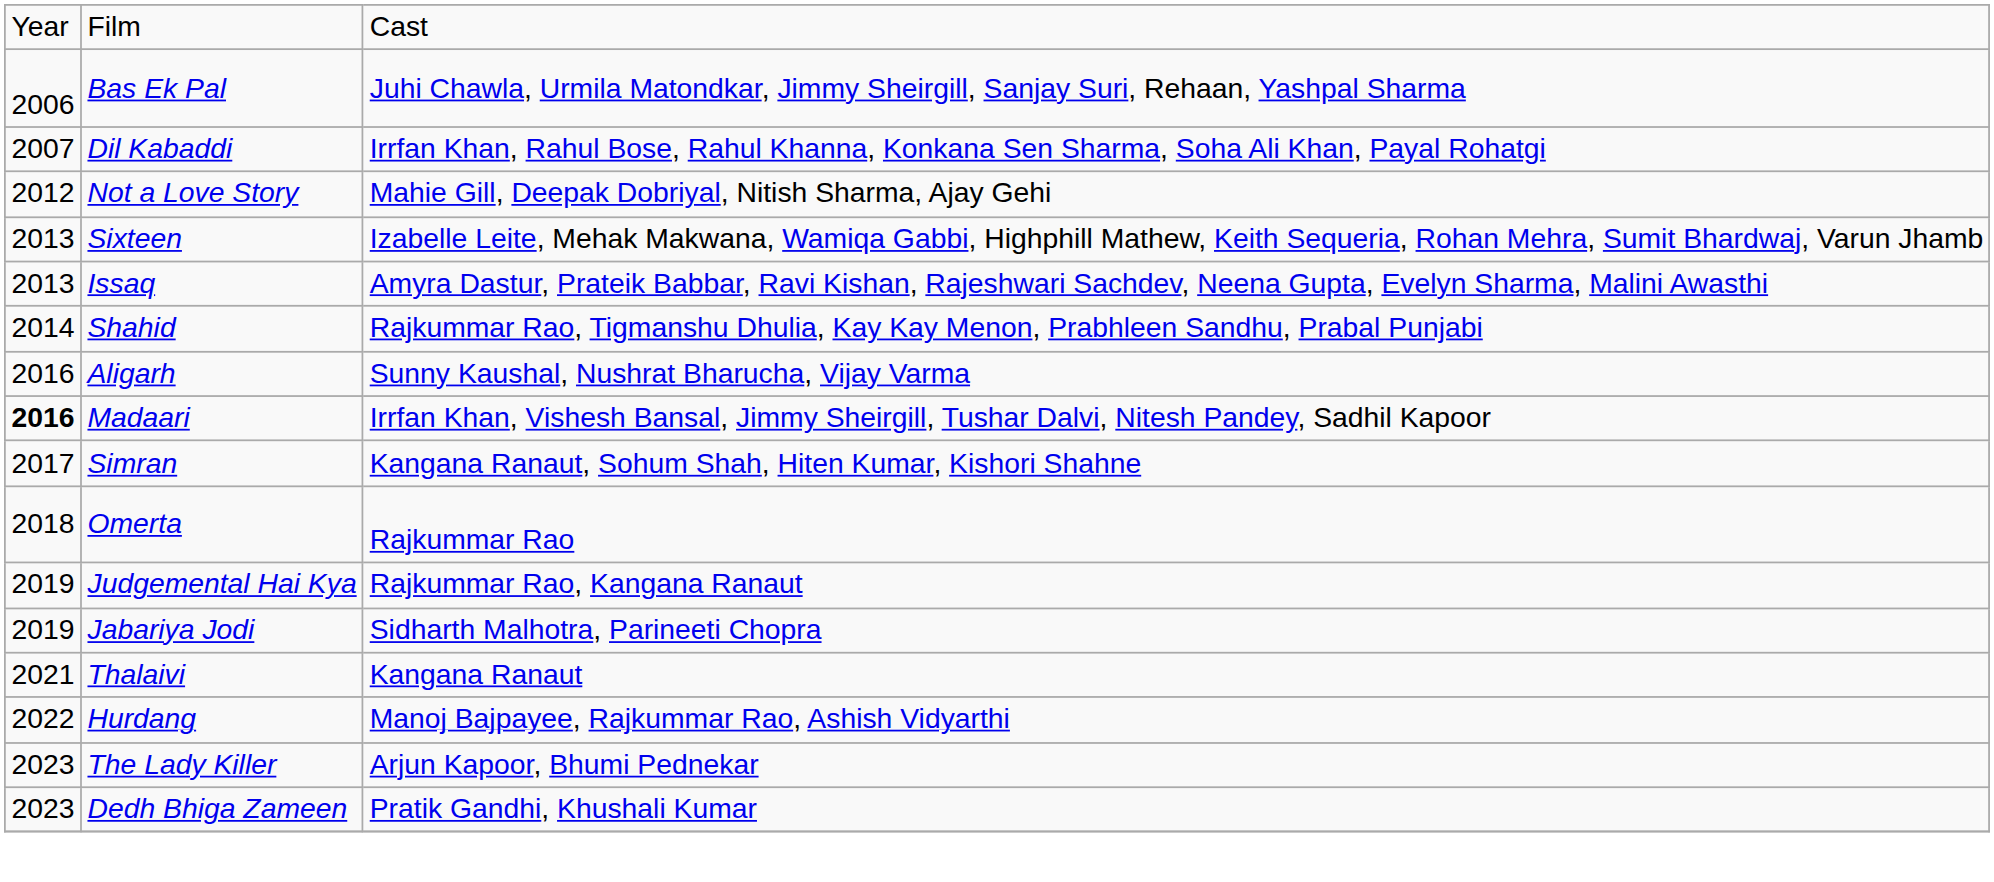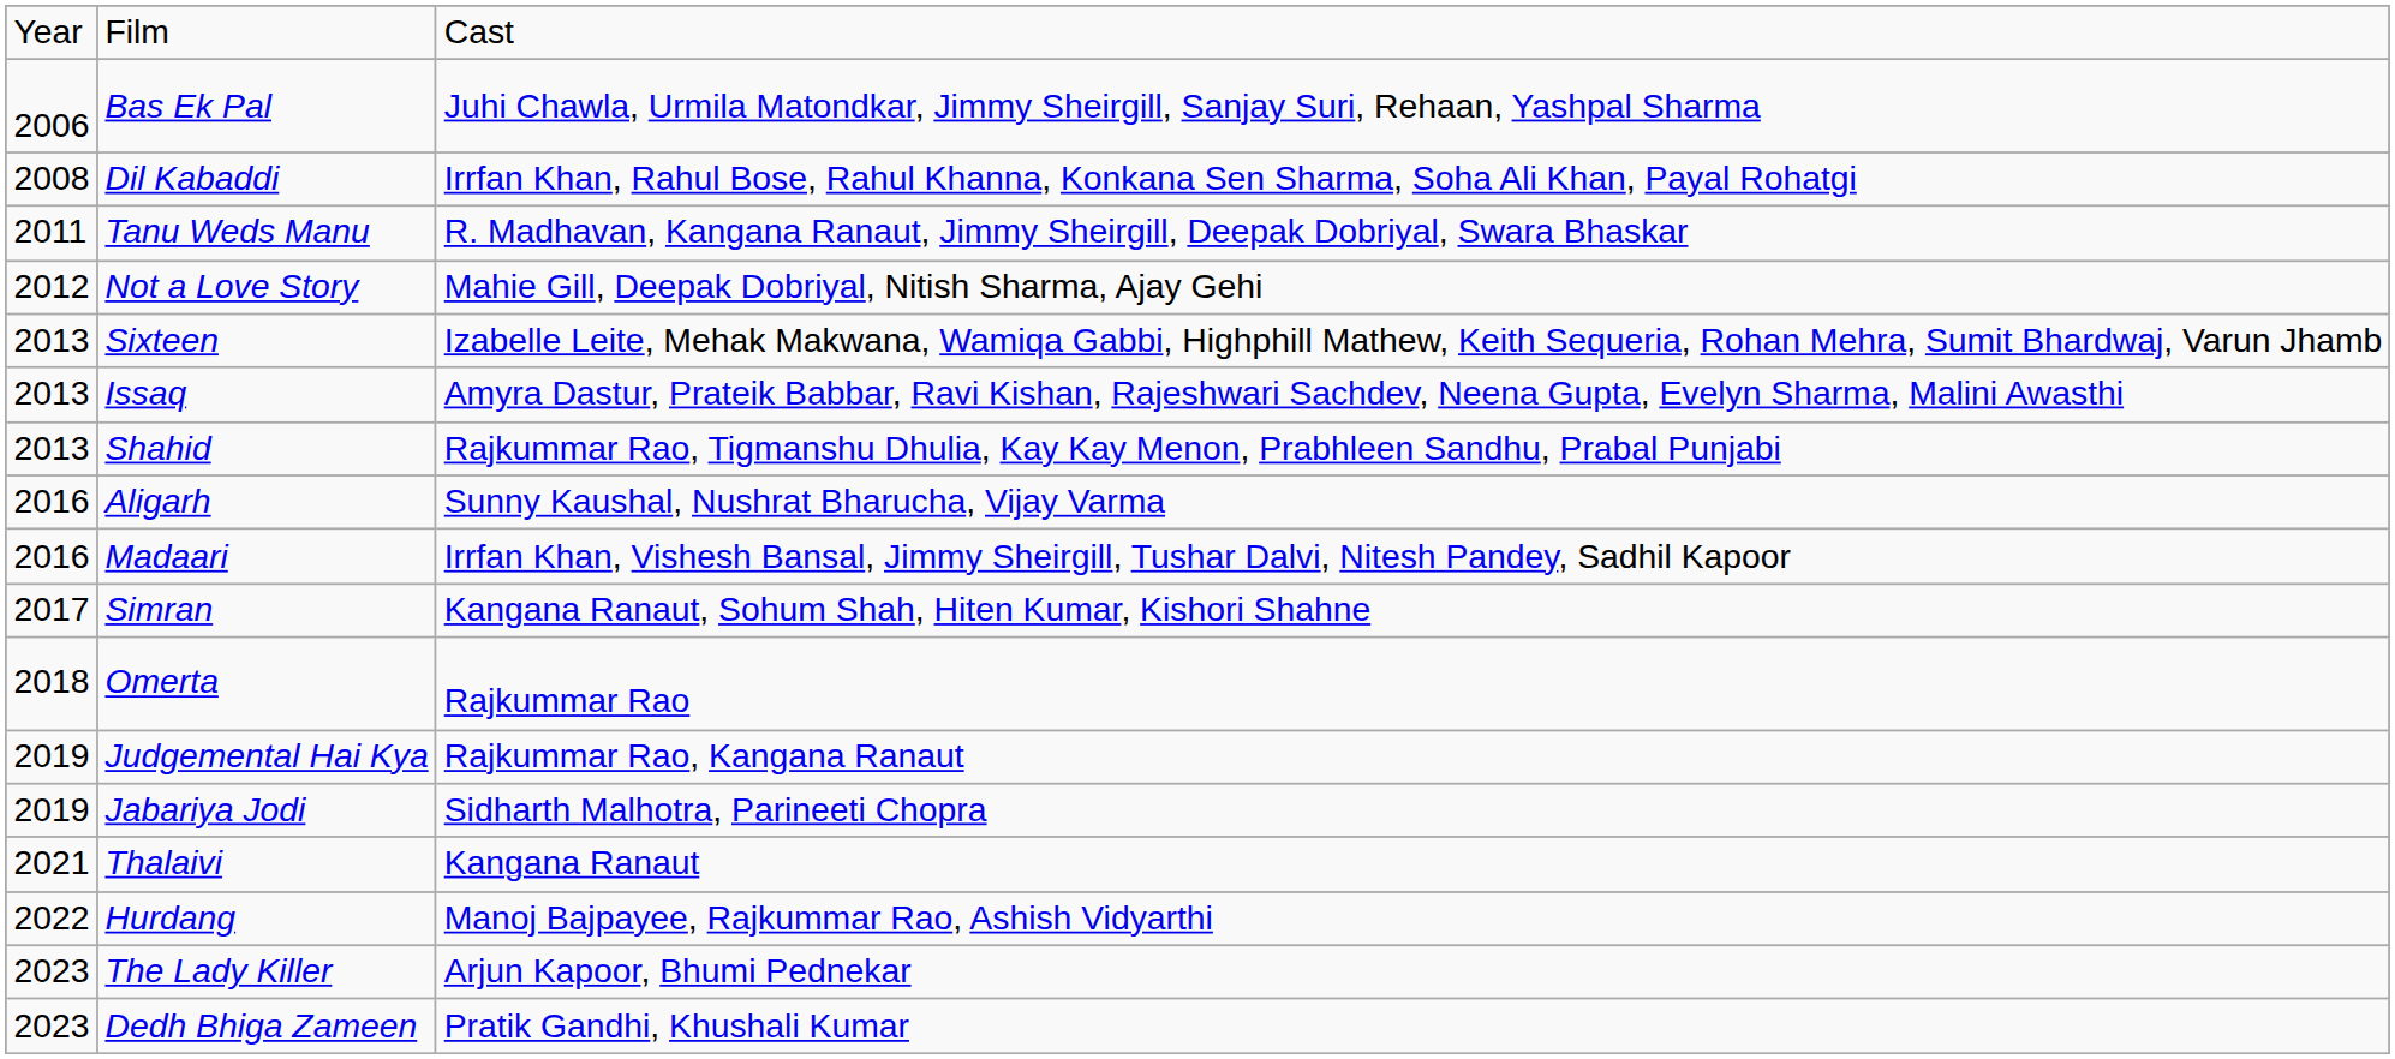Dil Kabaddi | column 1: 2007 -> 2008
+ row: 2011 | Tanu Weds Manu | R. Madhavan, Kangana Ranaut, Jimmy Sheirgill, Deepak Dobriyal, Swara Bhaskar
Shahid | column 1: 2014 -> 2013
Madaari | column 1: bold -> normal
